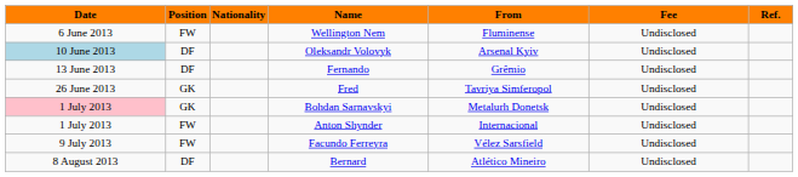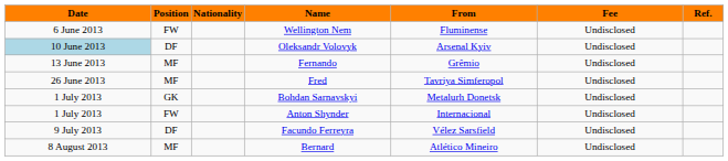Fernando | Position: DF -> MF
Fred | Position: GK -> MF
Bohdan Sarnavskyi | Date: pink background -> no background
Facundo Ferreyra | Position: FW -> DF
Bernard | Position: DF -> MF
